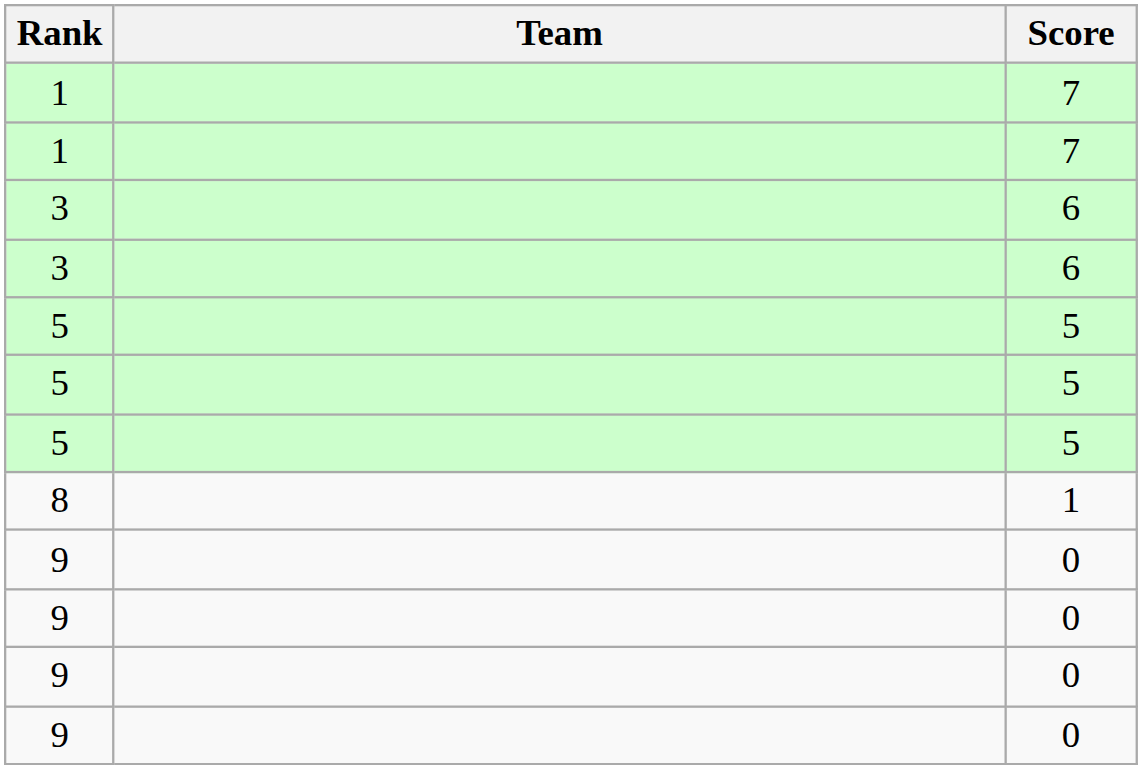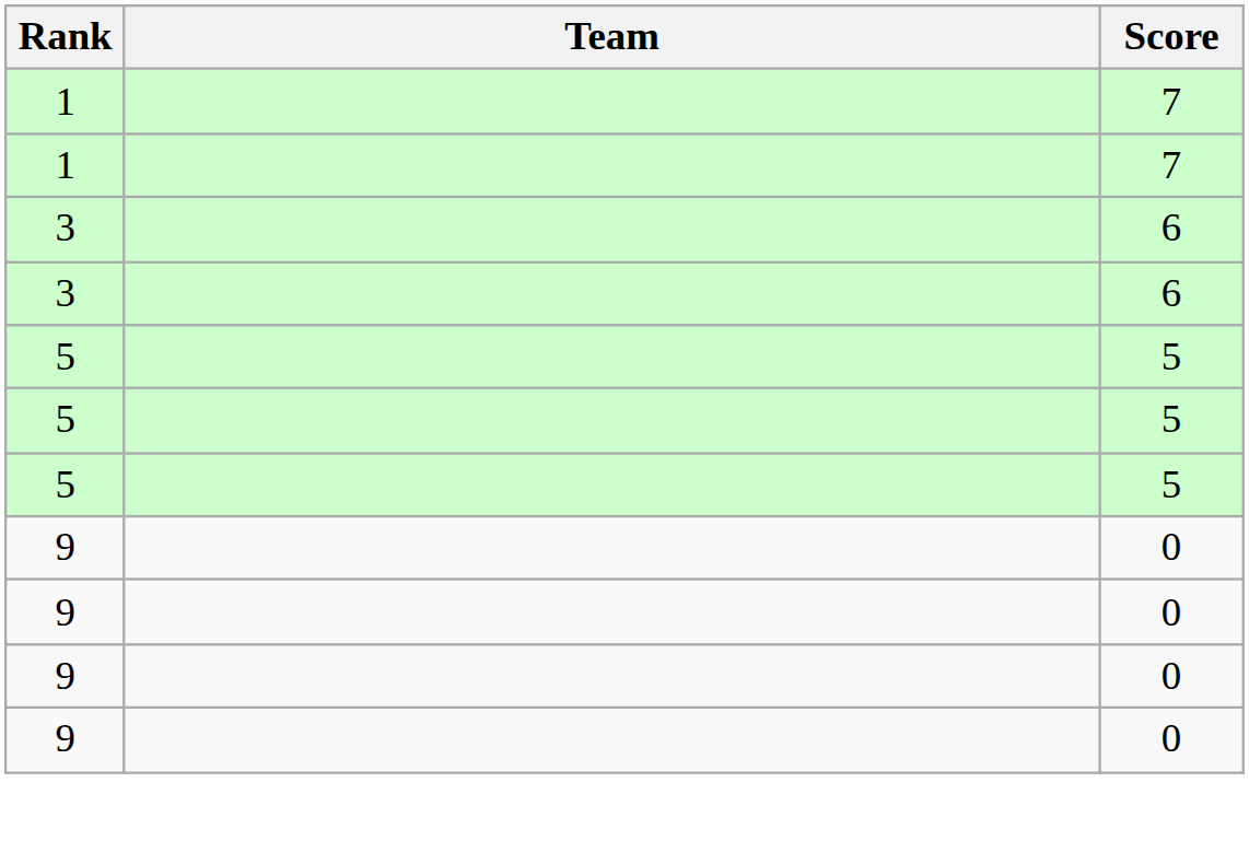- row: 8 | 1
